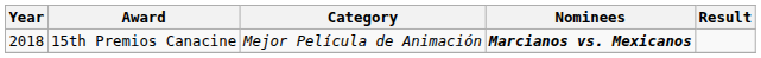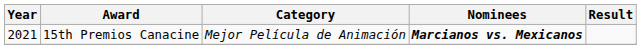15th Premios Canacine | Year: 2018 -> 2021
